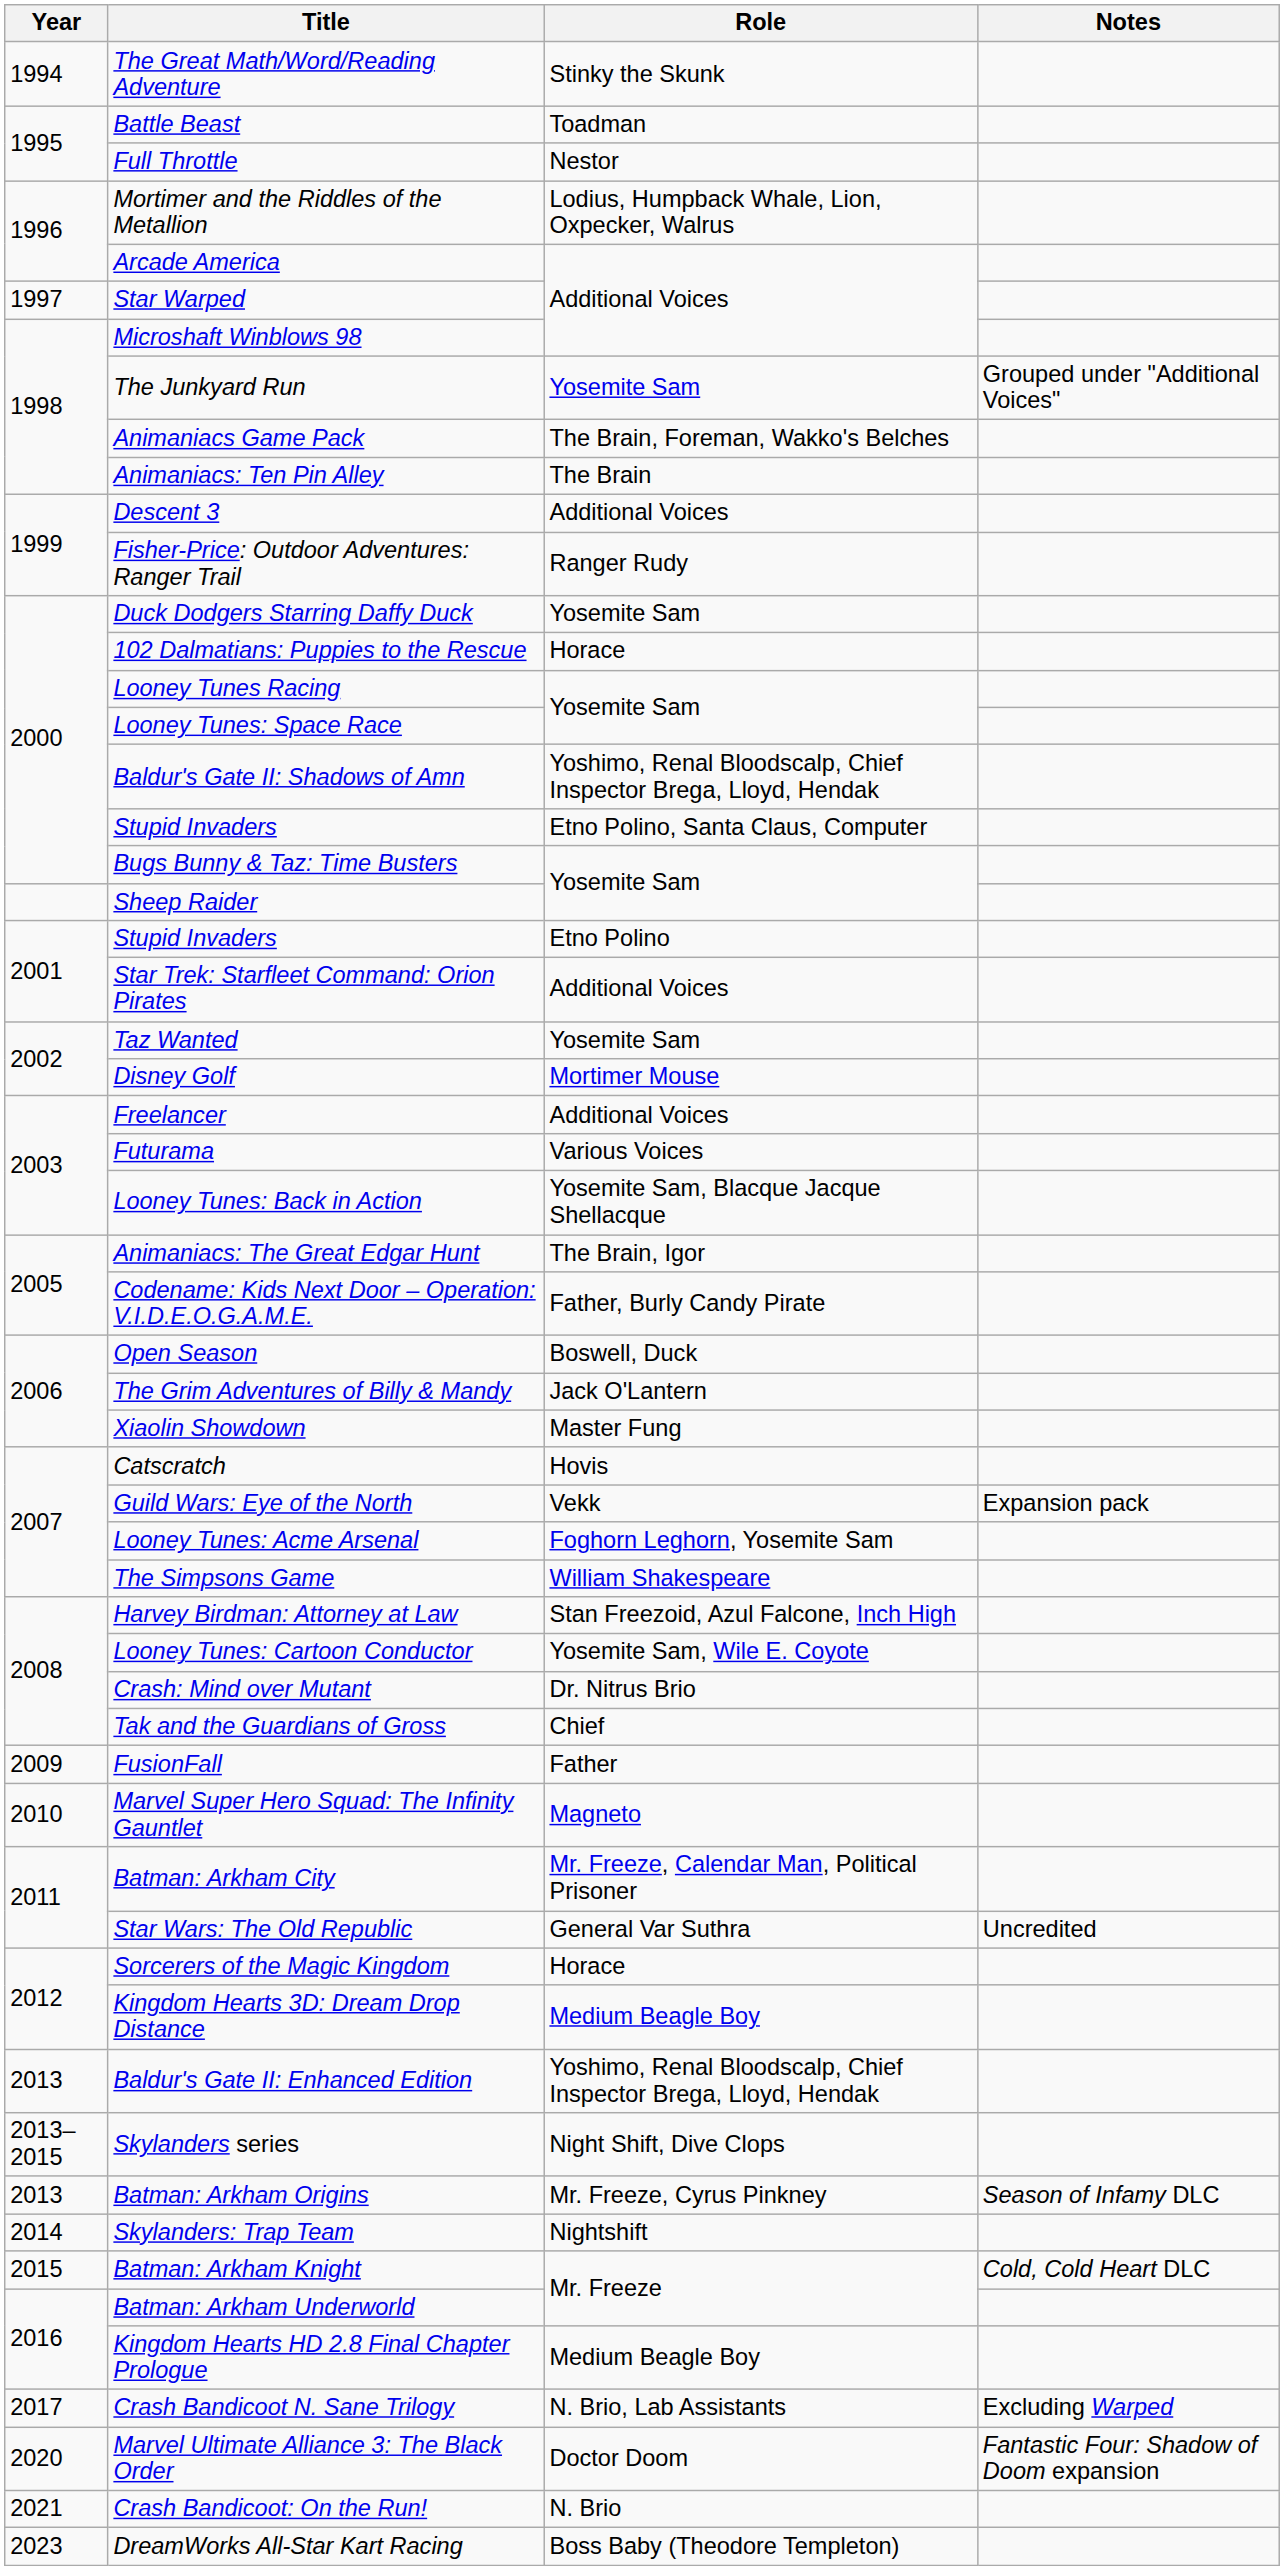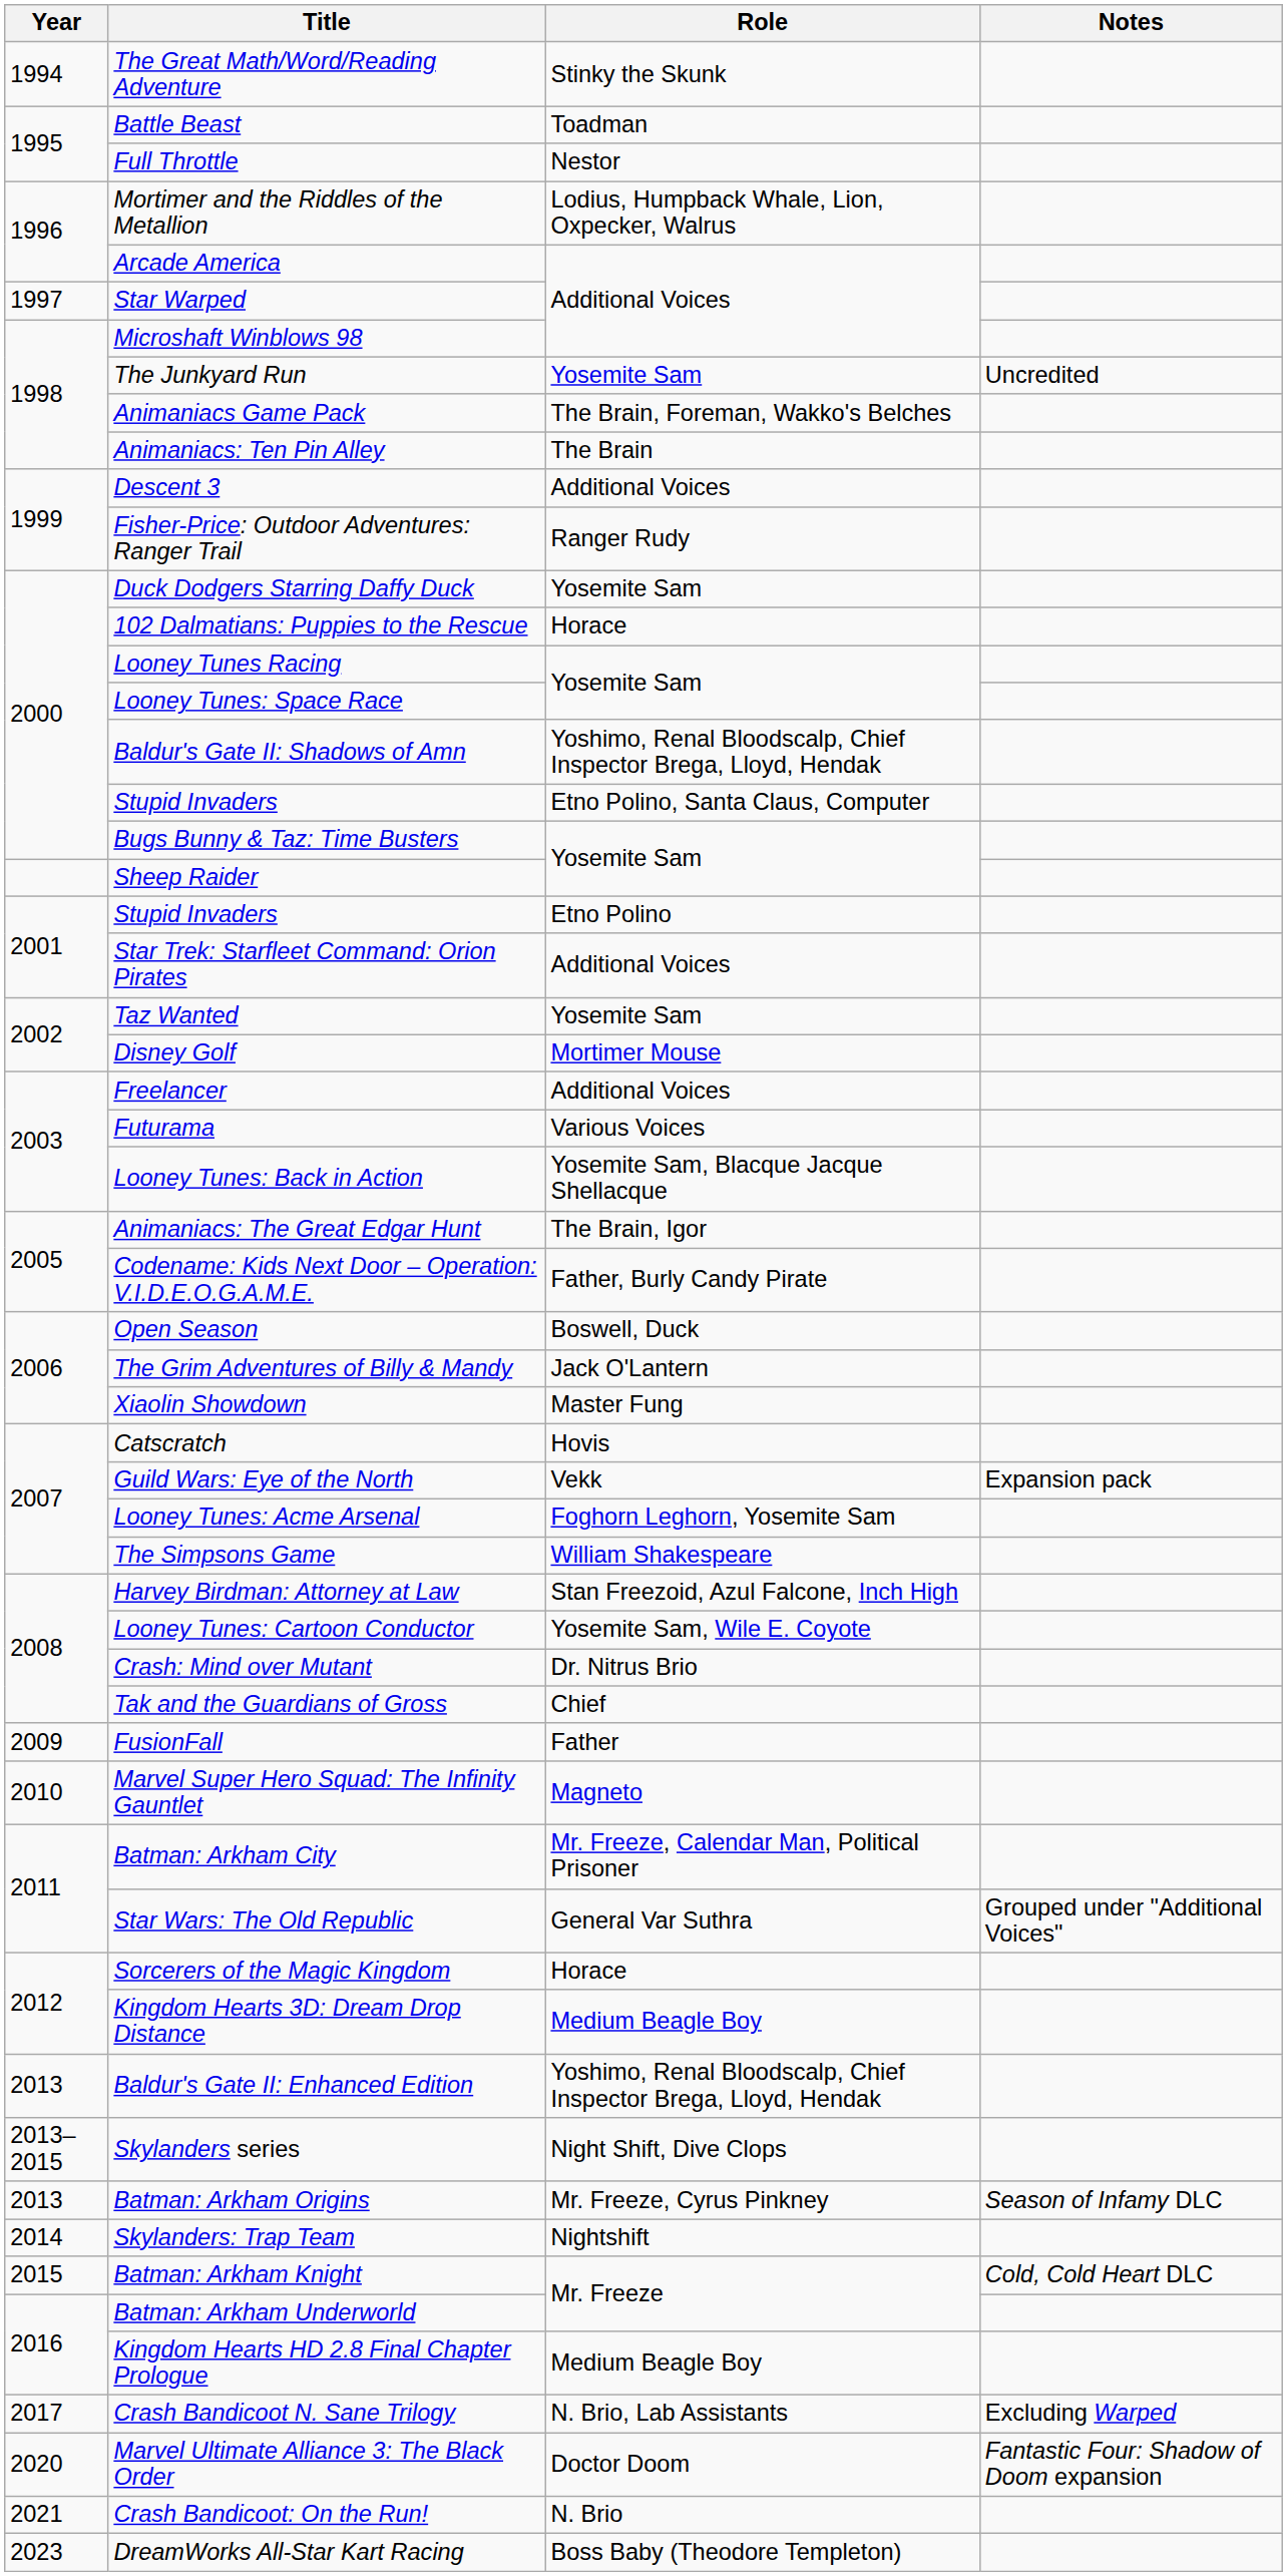The Junkyard Run | Notes: Grouped under "Additional Voices" -> Uncredited
Star Wars: The Old Republic | Notes: Uncredited -> Grouped under "Additional Voices"
